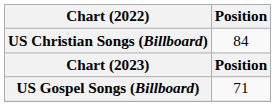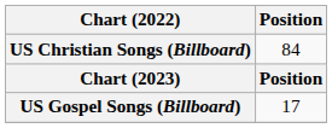US Gospel Songs (Billboard) | Position: 71 -> 17
